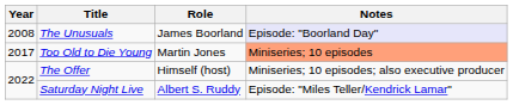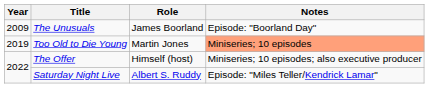The Unusuals | Year: 2008 -> 2009
The Unusuals | Notes: lavender background -> no background
Too Old to Die Young | Year: 2017 -> 2019
